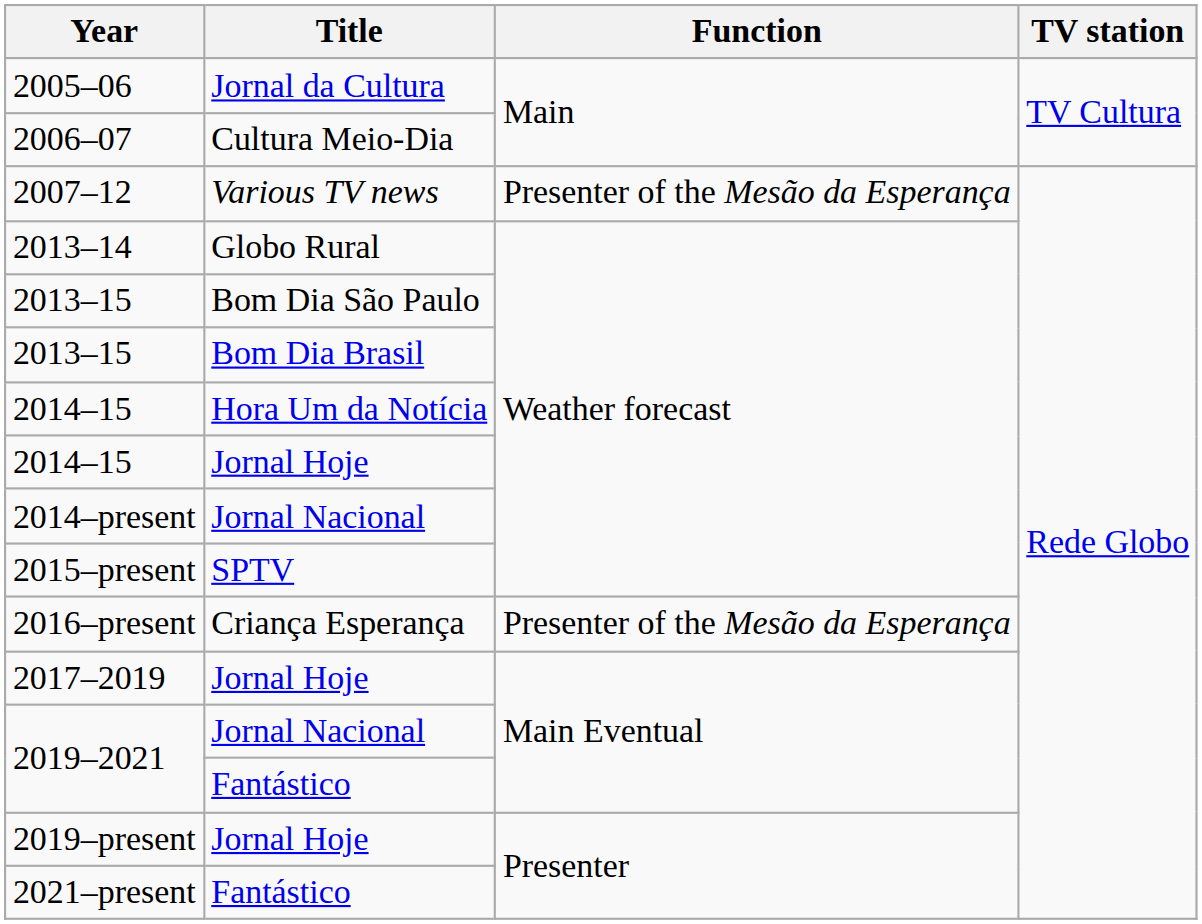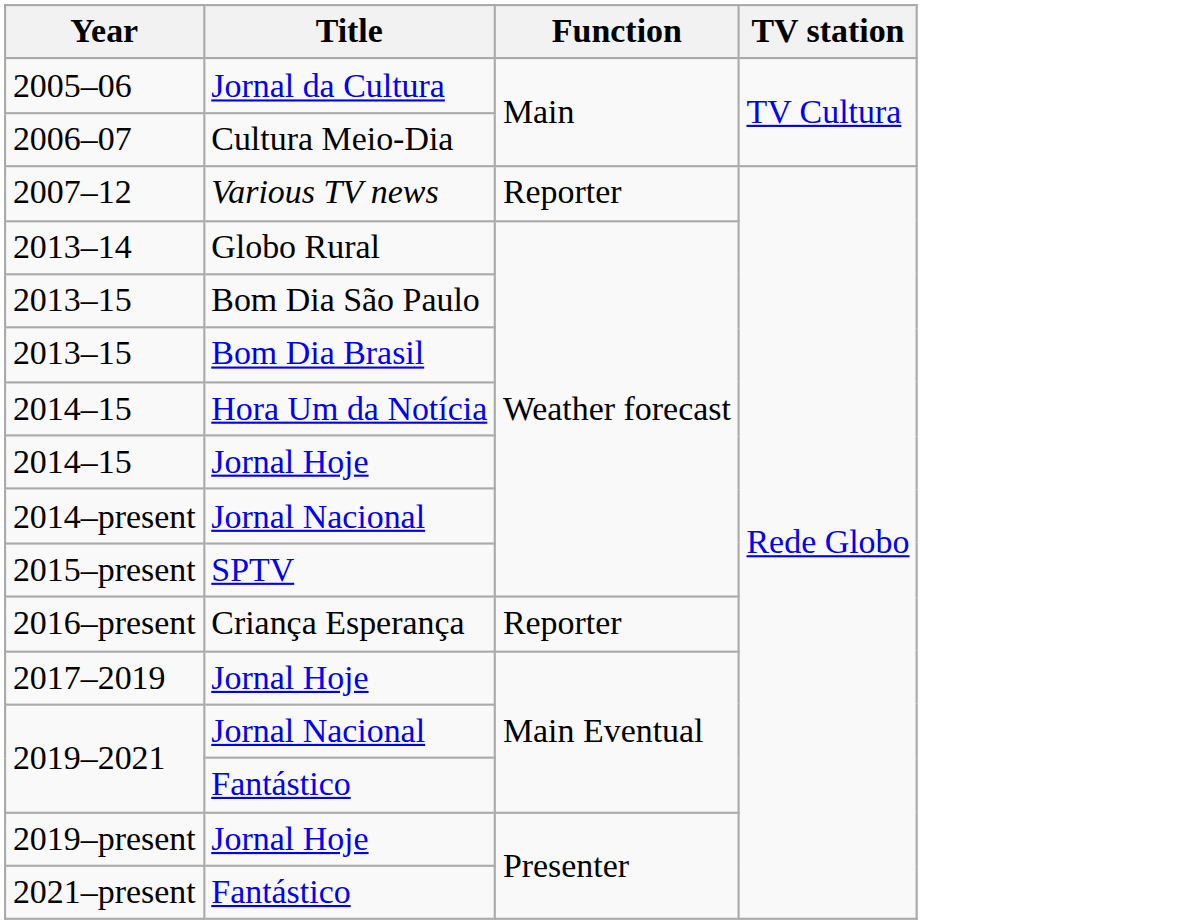2007–12 | Function: Presenter of the Mesão da Esperança -> Reporter
2016–present | Function: Presenter of the Mesão da Esperança -> Reporter
